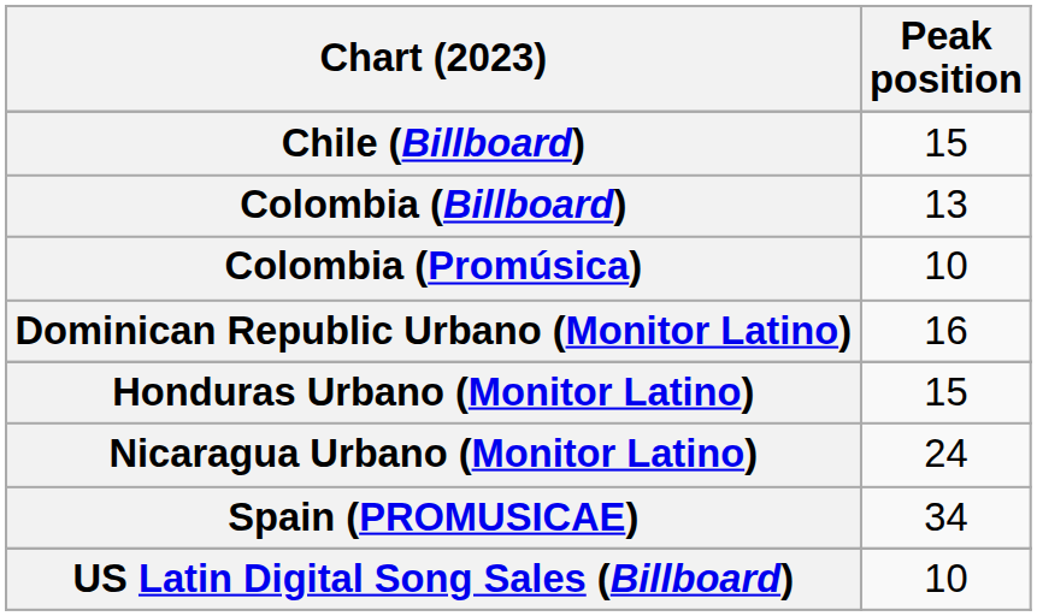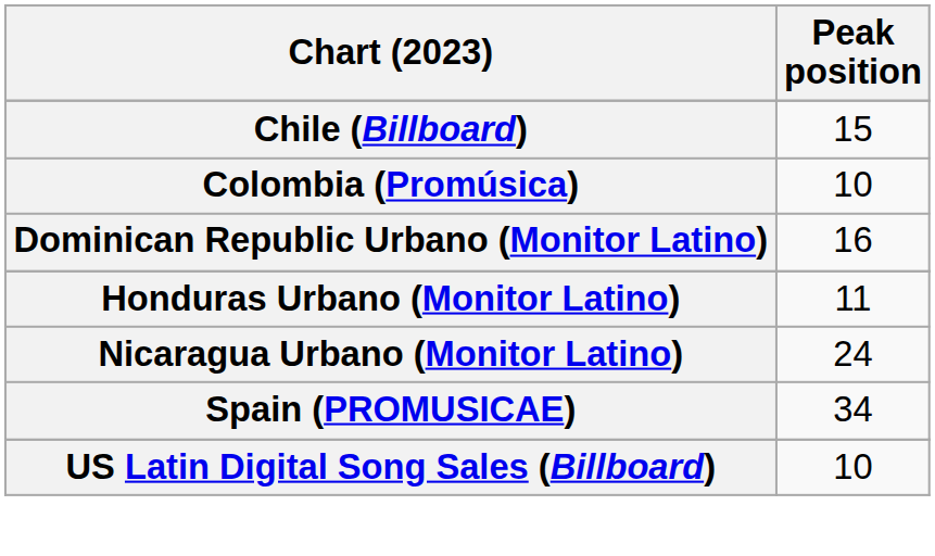- row: Colombia (Billboard) | 13
Honduras Urbano (Monitor Latino) | Peak position: 15 -> 11
